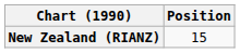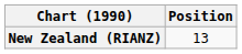New Zealand (RIANZ) | Position: 15 -> 13
